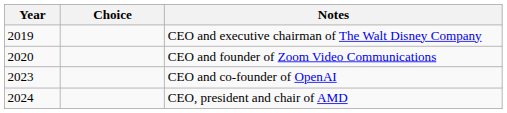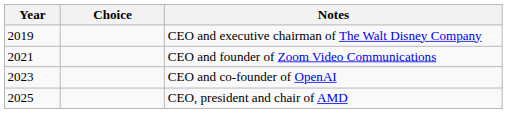CEO and founder of Zoom Video Communications | Year: 2020 -> 2021
CEO, president and chair of AMD | Year: 2024 -> 2025
